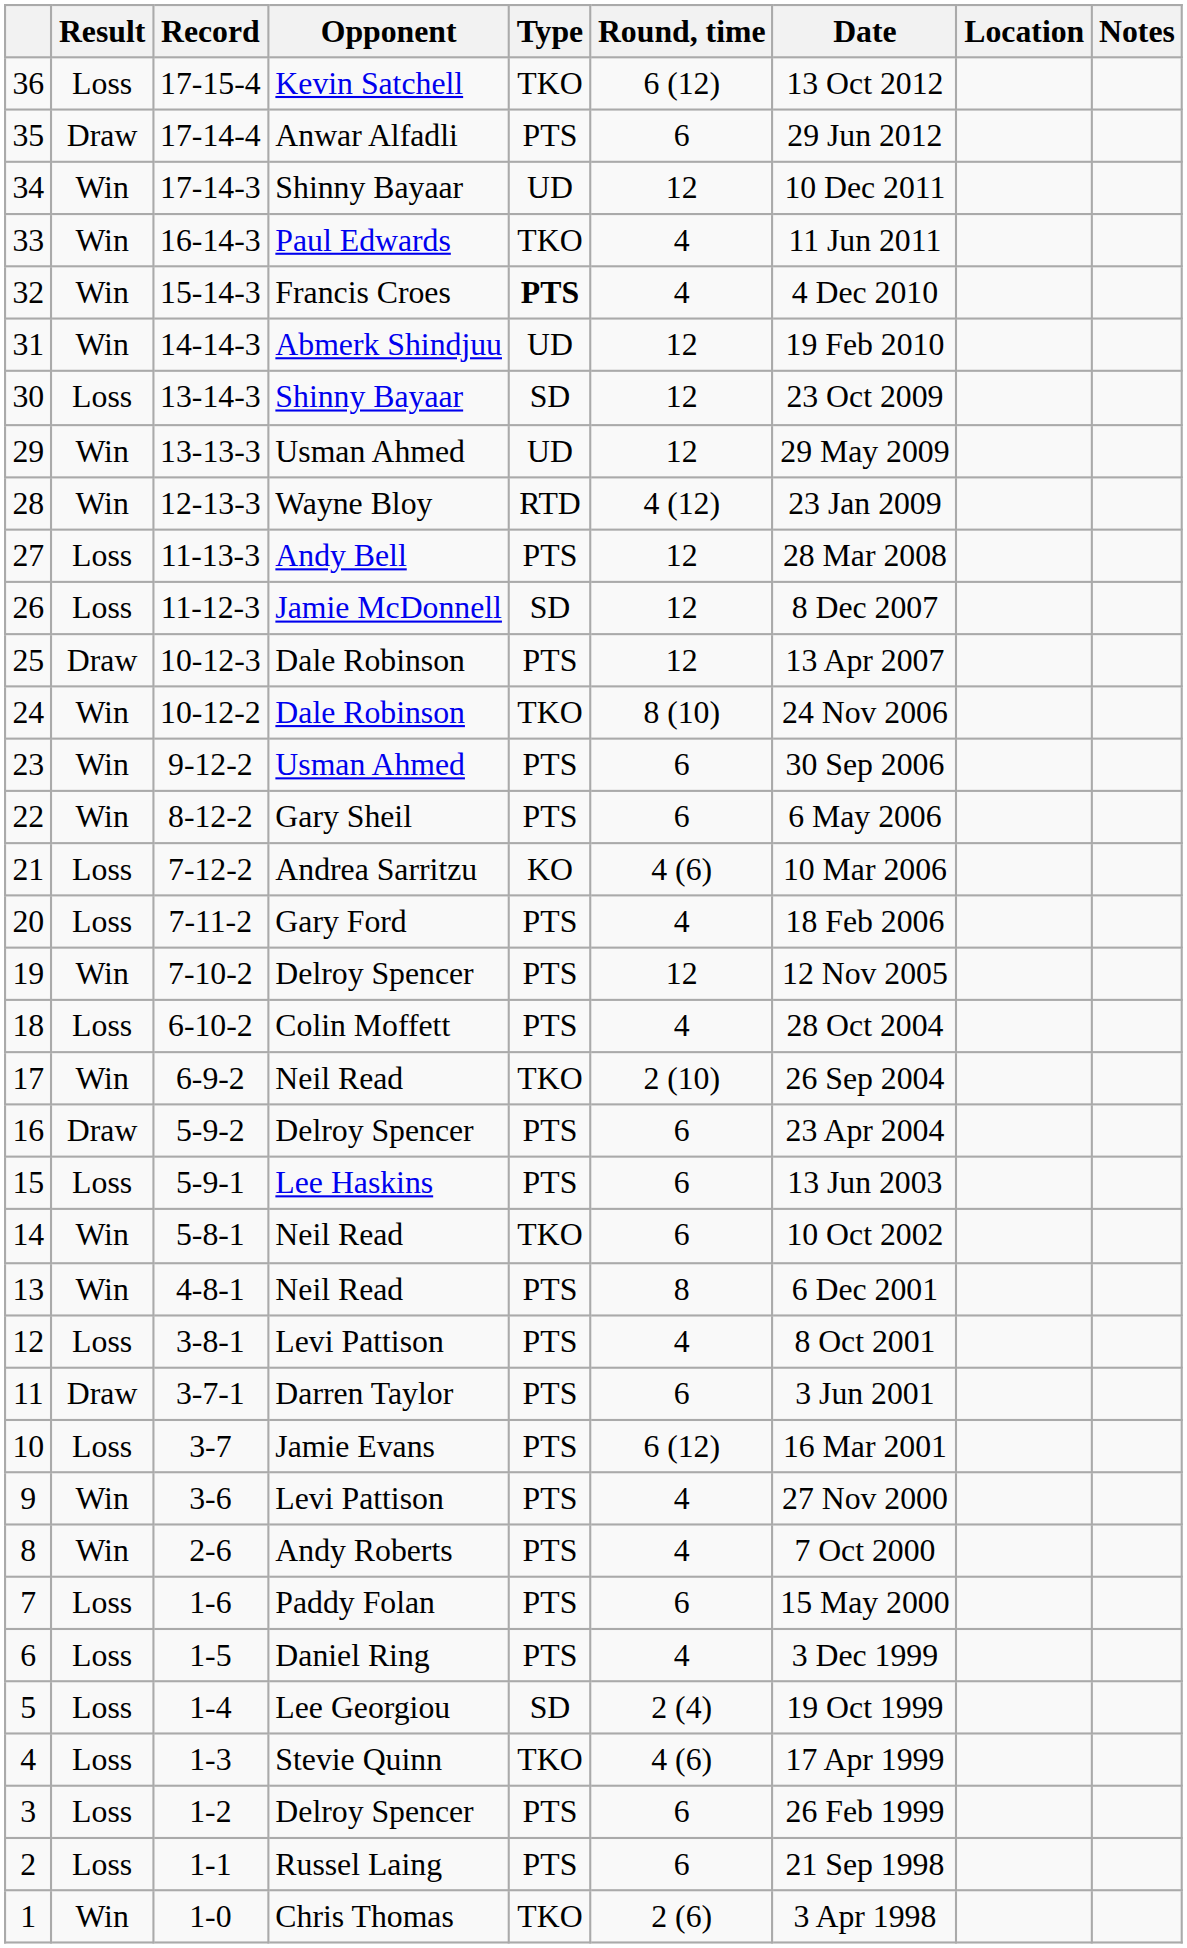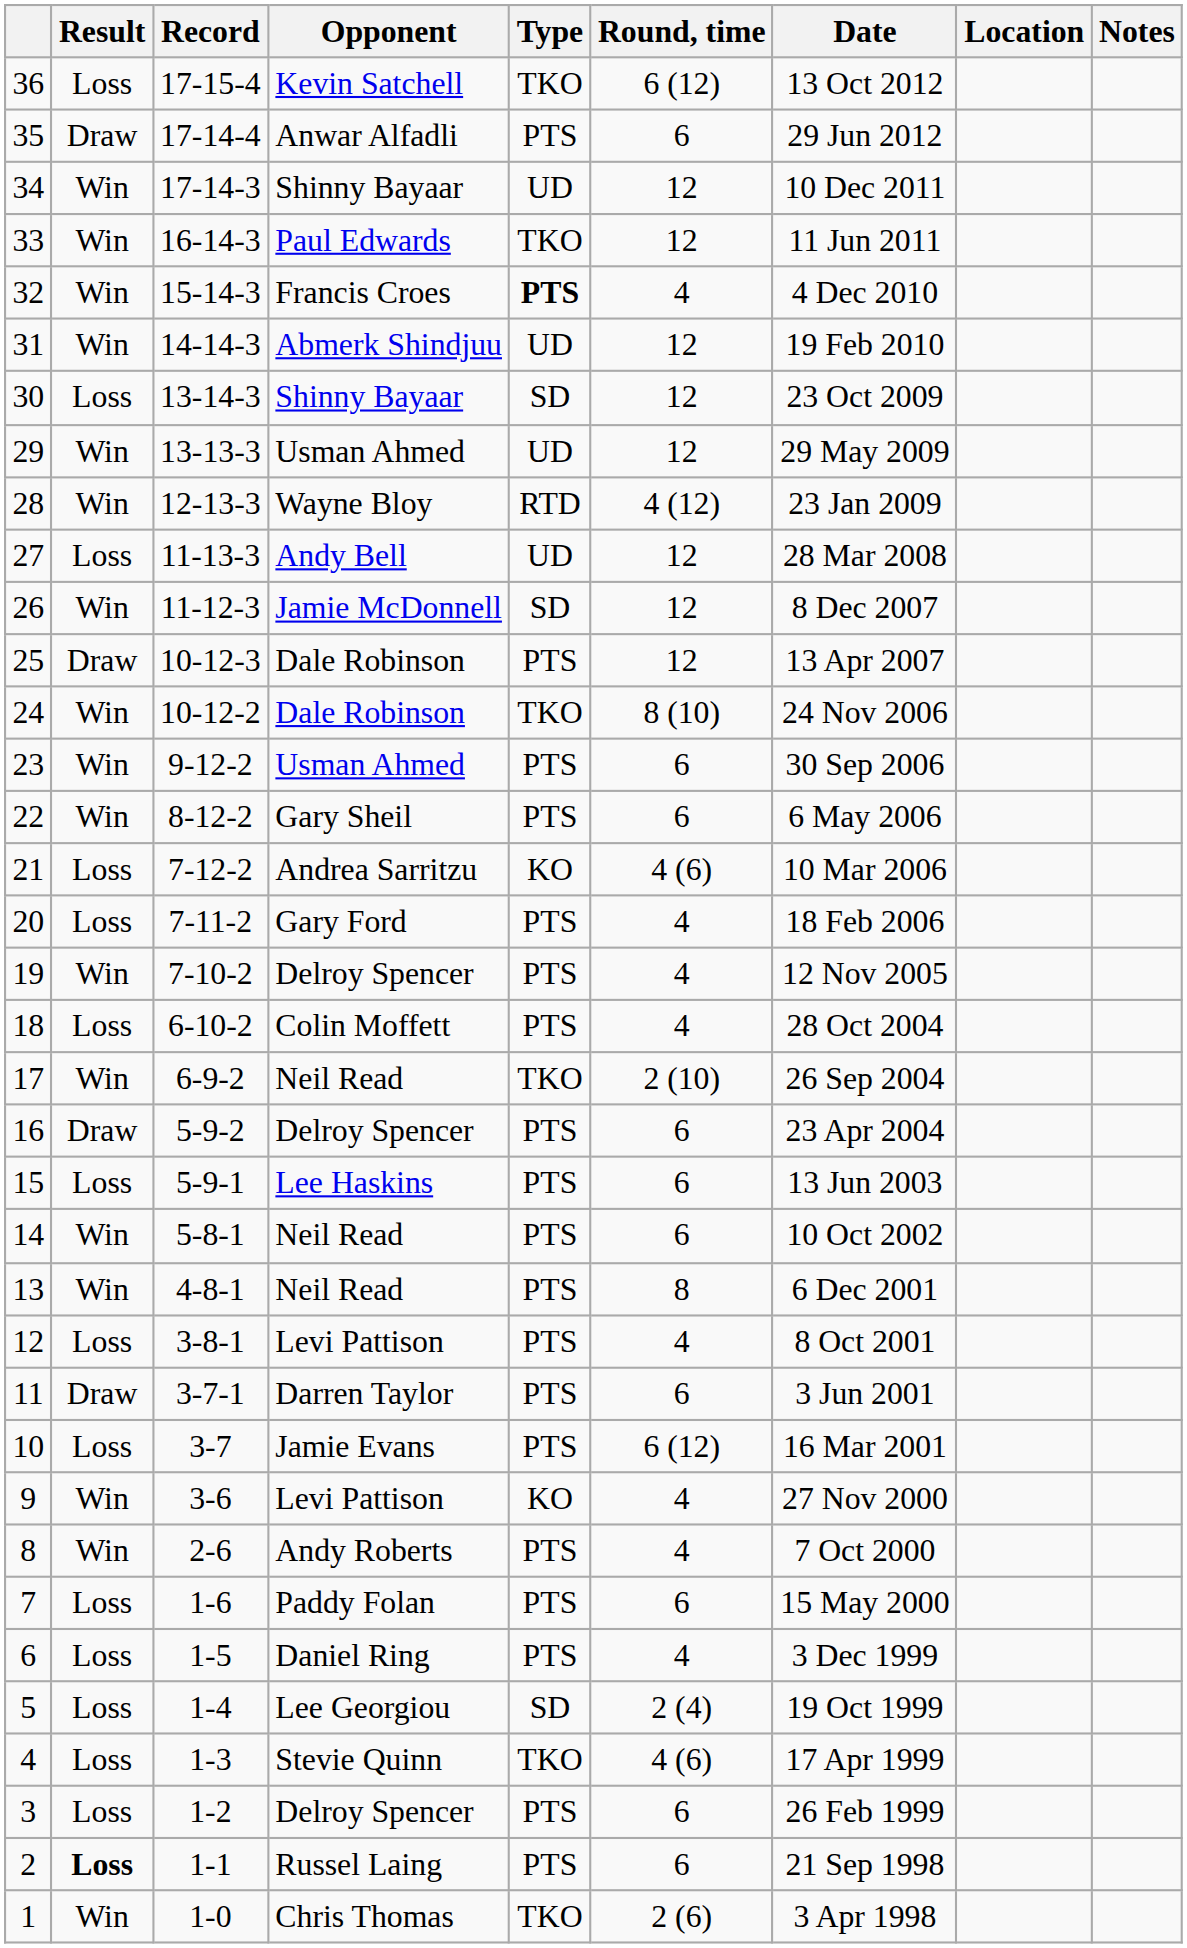33 | Round, time: 4 -> 12
27 | Type: PTS -> UD
26 | Result: Loss -> Win
19 | Round, time: 12 -> 4
14 | Type: TKO -> PTS
9 | Type: PTS -> KO
2 | Result: normal -> bold
